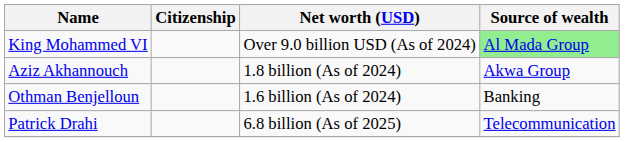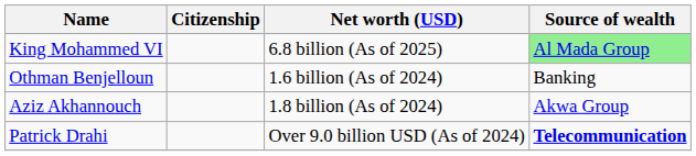King Mohammed VI | Net worth (USD): Over 9.0 billion USD (As of 2024) -> 6.8 billion (As of 2025)
rows swapped: Aziz Akhannouch <-> Othman Benjelloun
Patrick Drahi | Net worth (USD): 6.8 billion (As of 2025) -> Over 9.0 billion USD (As of 2024)
Patrick Drahi | Source of wealth: normal -> bold
